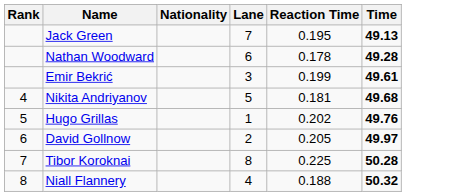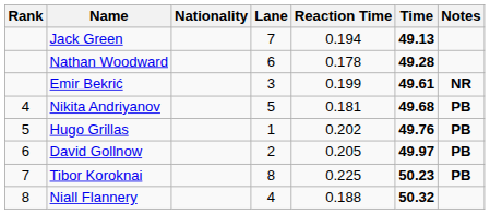+ column: Notes | NR | PB | PB | PB | PB
Jack Green | Reaction Time: 0.195 -> 0.194
Tibor Koroknai | Time: 50.28 -> 50.23
